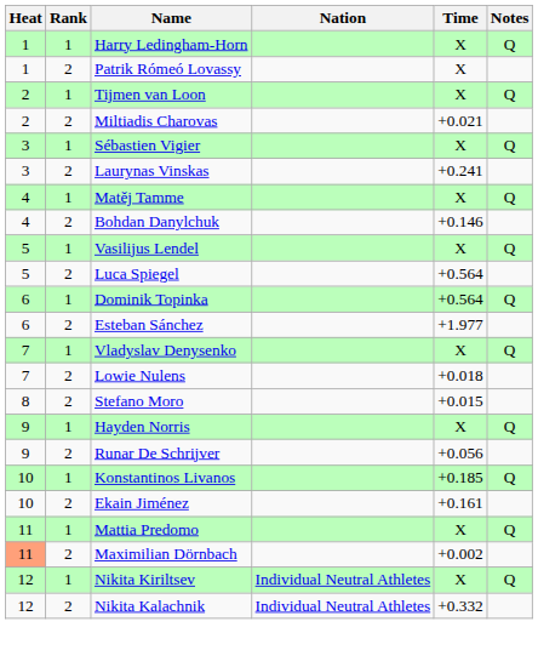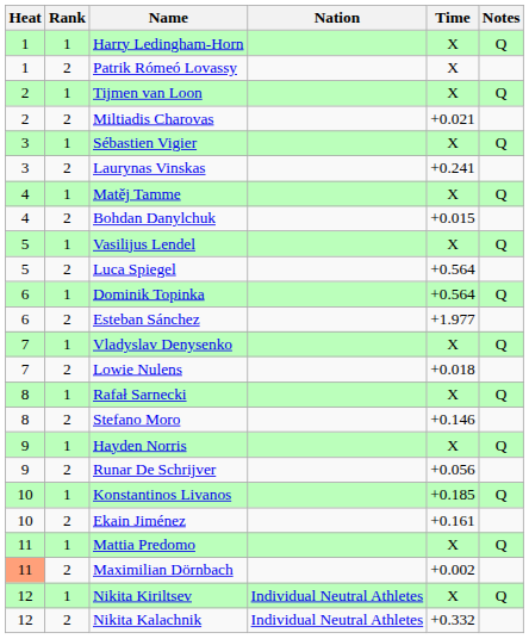Bohdan Danylchuk | Time: +0.146 -> +0.015
+ row: 8 | 1 | Rafał Sarnecki | X | Q
Stefano Moro | Time: +0.015 -> +0.146
